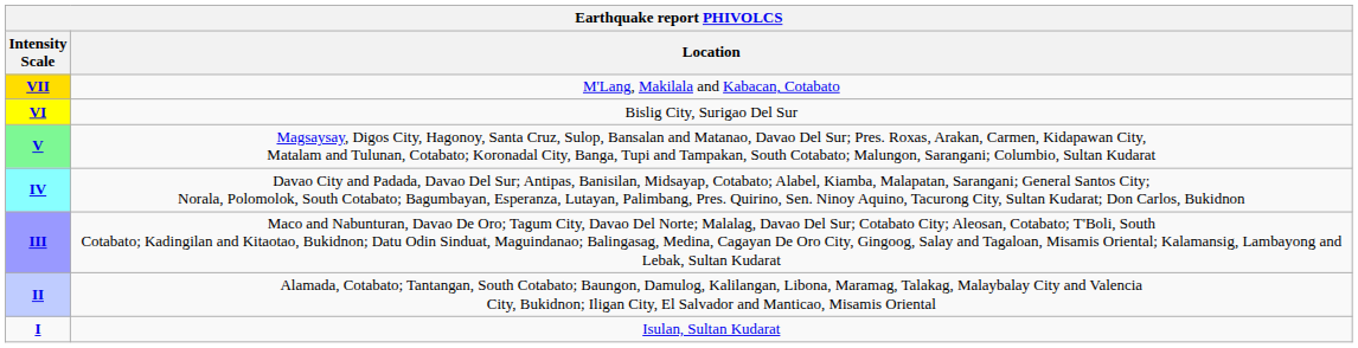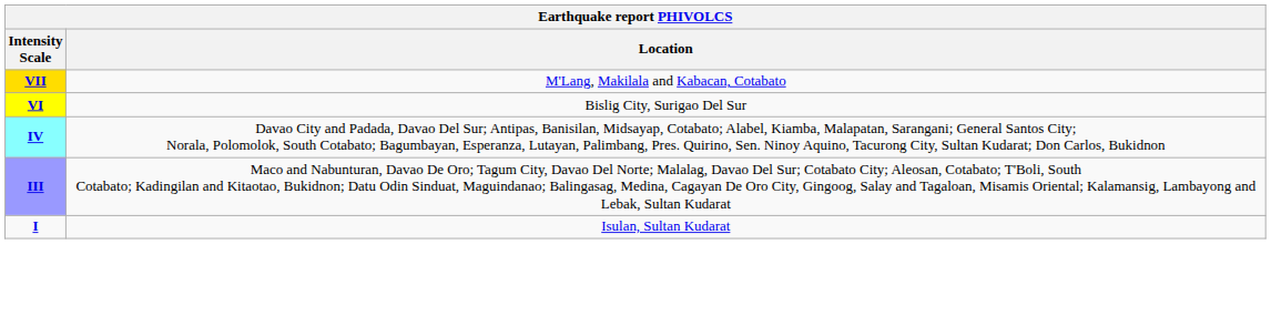- row: V | Magsaysay, Digos City, Hagonoy, Santa Cruz, Sulop, Bansalan and Matanao, Davao Del Sur; Pres. Roxas, Arakan, Carmen, Kidapawan City, Matalam and Tulunan, Cotabato; Koronadal City, Banga, Tupi and Tampakan, South Cotabato; Malungon, Sarangani; Columbio, Sultan Kudarat
- row: II | Alamada, Cotabato; Tantangan, South Cotabato; Baungon, Damulog, Kalilangan, Libona, Maramag, Talakag, Malaybalay City and Valencia City, Bukidnon; Iligan City, El Salvador and Manticao, Misamis Oriental
